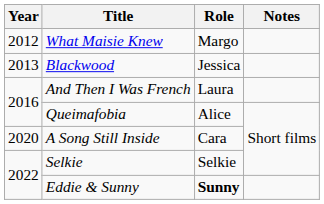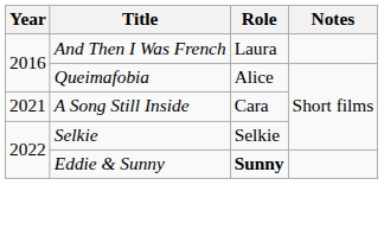- row: 2012 | What Maisie Knew | Margo
- row: 2013 | Blackwood | Jessica
A Song Still Inside | Year: 2020 -> 2021
